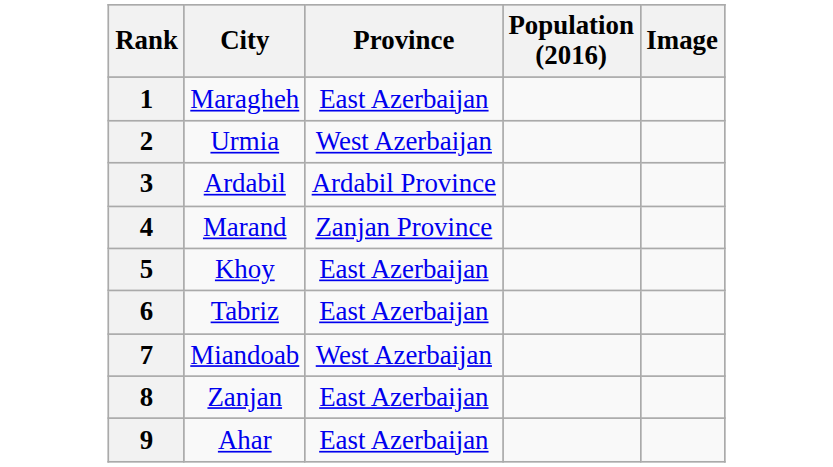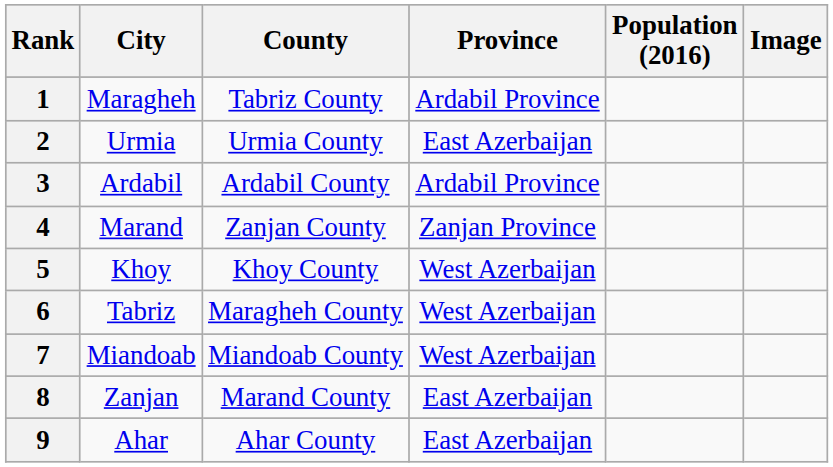+ column: County | Tabriz County | Urmia County | Ardabil County | Zanjan County | Khoy County | Maragheh County | Miandoab County | Marand County | Ahar County
1 | Province: East Azerbaijan -> Ardabil Province
2 | Province: West Azerbaijan -> East Azerbaijan
5 | Province: East Azerbaijan -> West Azerbaijan
6 | Province: East Azerbaijan -> West Azerbaijan
